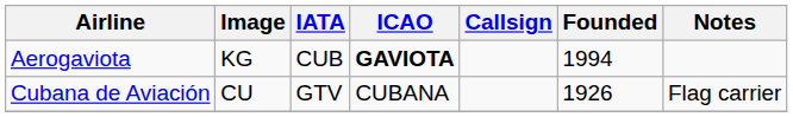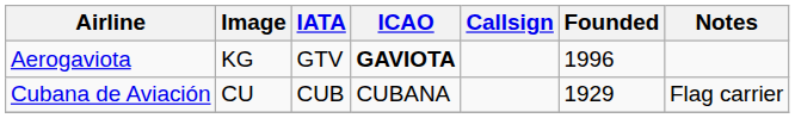Aerogaviota | IATA: CUB -> GTV
Aerogaviota | Founded: 1994 -> 1996
Cubana de Aviación | IATA: GTV -> CUB
Cubana de Aviación | Founded: 1926 -> 1929
